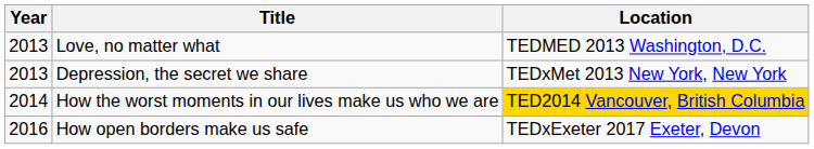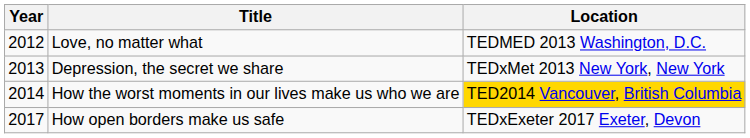Love, no matter what | Year: 2013 -> 2012
How open borders make us safe | Year: 2016 -> 2017
